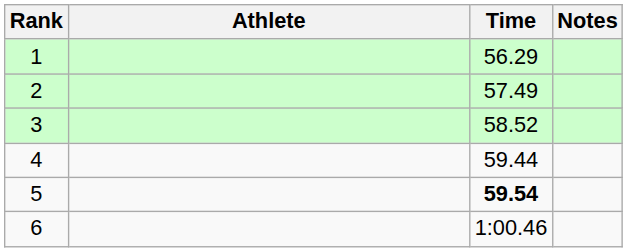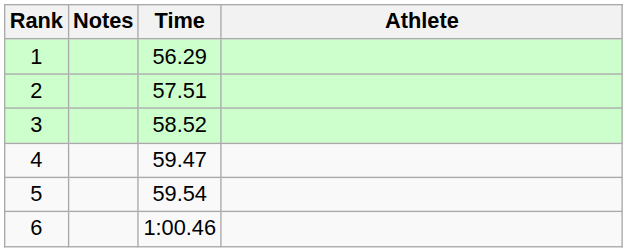columns swapped: Athlete <-> Notes
2 | Time: 57.49 -> 57.51
4 | Time: 59.44 -> 59.47
5 | Time: bold -> normal
